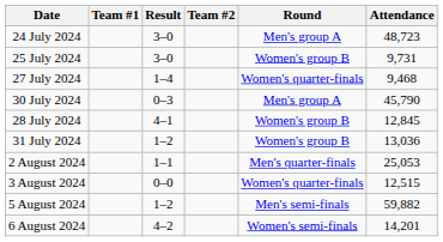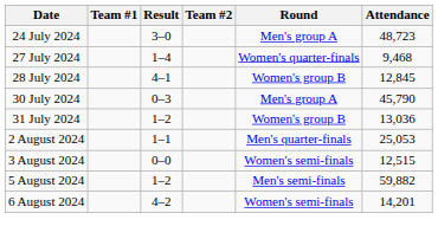- row: 25 July 2024 | 3–0 | Women's group B | 9,731
rows swapped: 28 July 2024 <-> 30 July 2024
3 August 2024 | Round: Women's quarter-finals -> Women's semi-finals
